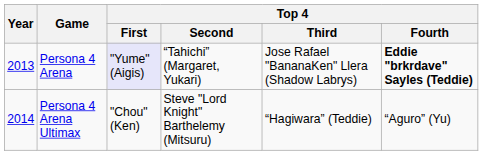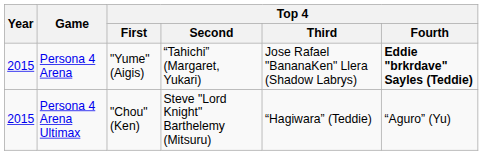Persona 4 Arena | Year: 2013 -> 2015
Persona 4 Arena | Top 4 / First: lavender background -> no background
Persona 4 Arena Ultimax | Year: 2014 -> 2015
